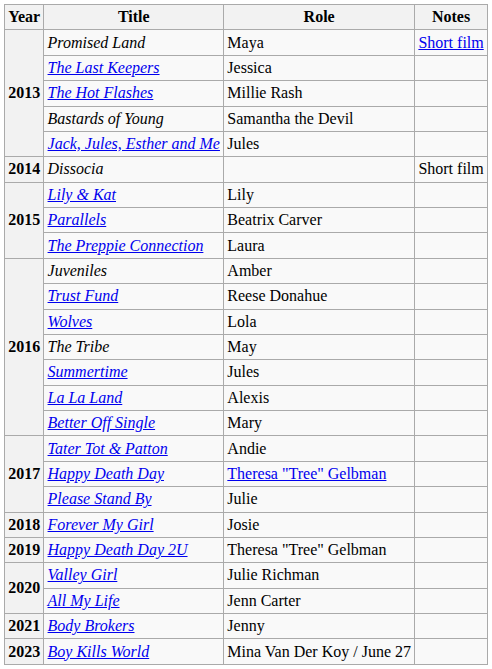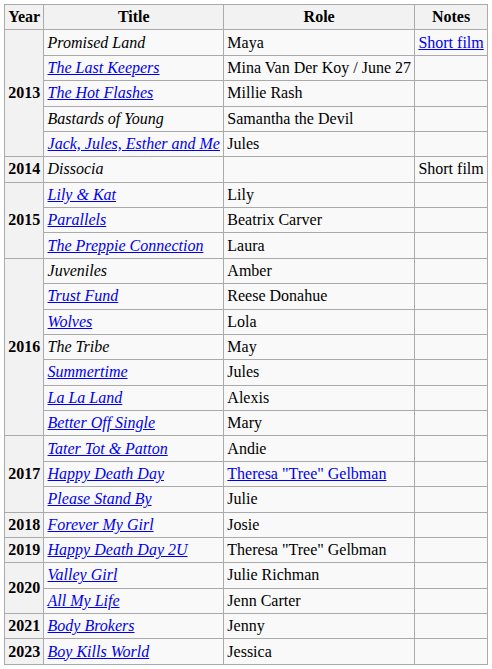The Last Keepers | Role: Jessica -> Mina Van Der Koy / June 27
Boy Kills World | Role: Mina Van Der Koy / June 27 -> Jessica
